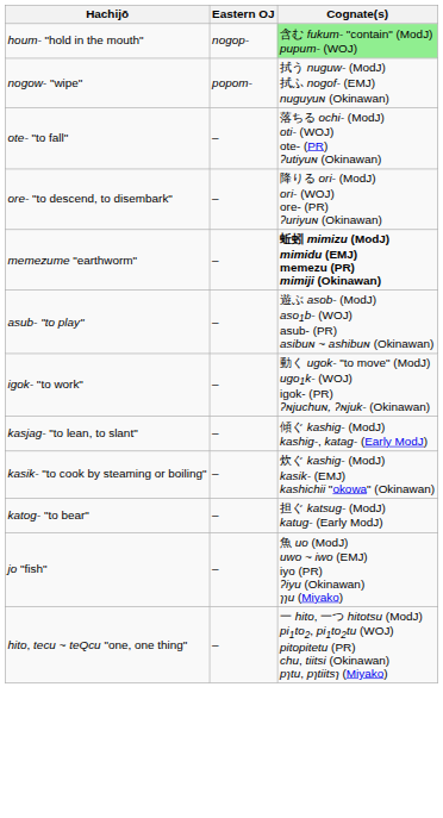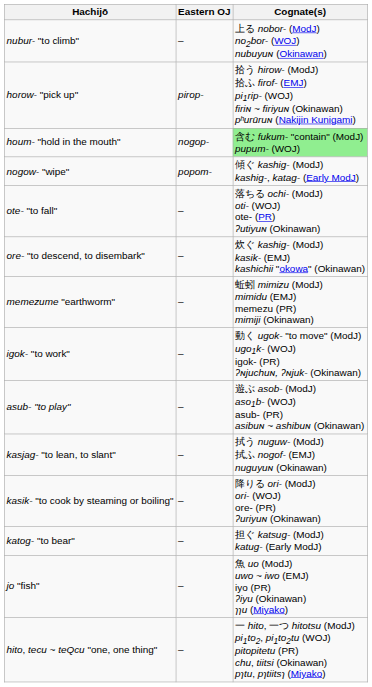+ row: nubur- "to climb" | – | 上る nobor- (ModJ) no2bor- (WOJ) nubuyuɴ (Okinawan)
+ row: horow- "pick up" | pirop- | 拾う hirow- (ModJ) 拾ふ firof- (EMJ) pi1rip- (WOJ) firiɴ ~ firiyuɴ (Okinawan) pʰurūruɴ (Nakijin Kunigami)
nogow- "wipe" | Cognate(s): 拭う nuguw- (ModJ) 拭ふ nogof- (EMJ) nuguyuɴ (Okinawan) -> 傾ぐ kashig- (ModJ) kashig-, katag- (Early ModJ)
ore- "to descend, to disembark" | Cognate(s): 降りる ori- (ModJ) ori- (WOJ) ore- (PR) ʔuriyuɴ (Okinawan) -> 炊ぐ kashig- (ModJ) kasik- (EMJ) kashichii "okowa" (Okinawan)
memezume "earthworm" | Cognate(s): bold -> normal
rows swapped: asub- "to play" <-> igok- "to work"
kasjag- "to lean, to slant" | Cognate(s): 傾ぐ kashig- (ModJ) kashig-, katag- (Early ModJ) -> 拭う nuguw- (ModJ) 拭ふ nogof- (EMJ) nuguyuɴ (Okinawan)
kasik- "to cook by steaming or boiling" | Cognate(s): 炊ぐ kashig- (ModJ) kasik- (EMJ) kashichii "okowa" (Okinawan) -> 降りる ori- (ModJ) ori- (WOJ) ore- (PR) ʔuriyuɴ (Okinawan)
